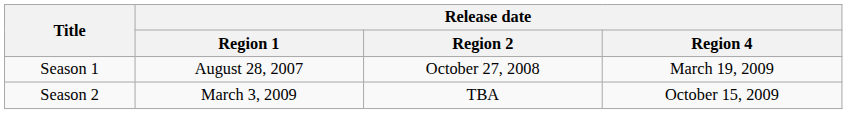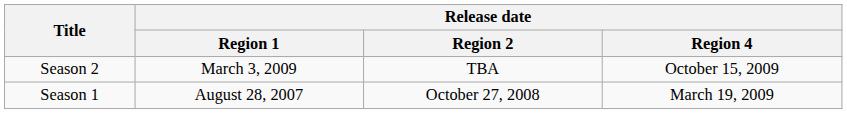rows swapped: Season 1 <-> Season 2
